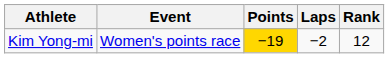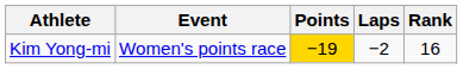Kim Yong-mi | Rank: 12 -> 16
